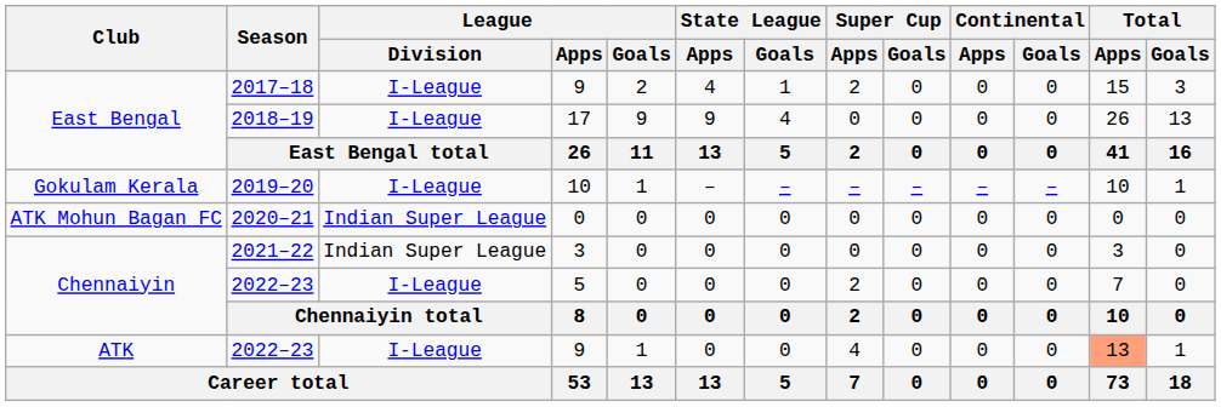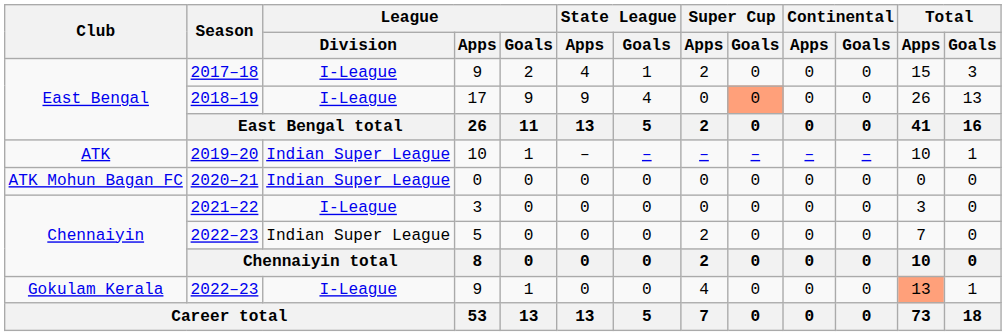2018–19 | Super Cup / Goals: no background -> lightsalmon background
2019–20 | Club: Gokulam Kerala -> ATK
2019–20 | League / Division: I-League -> Indian Super League
2021–22 | League / Division: Indian Super League -> I-League
2022–23 / 5 | League / Division: I-League -> Indian Super League
2022–23 / 9 | Club: ATK -> Gokulam Kerala
